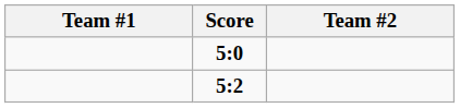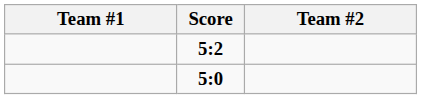rows swapped: 5:0 <-> 5:2
